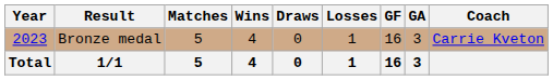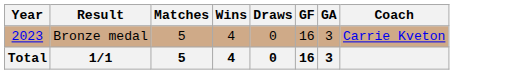- column: Losses | 1 | 1
